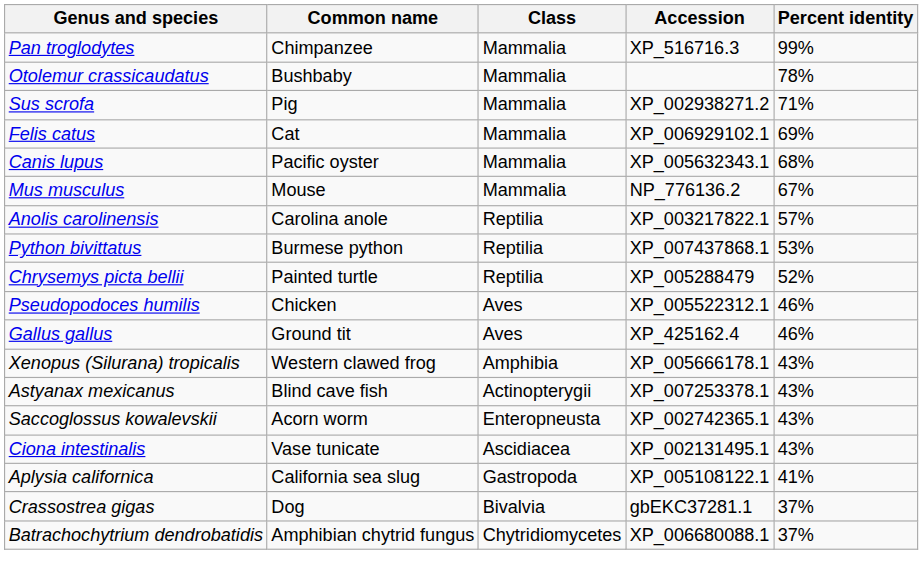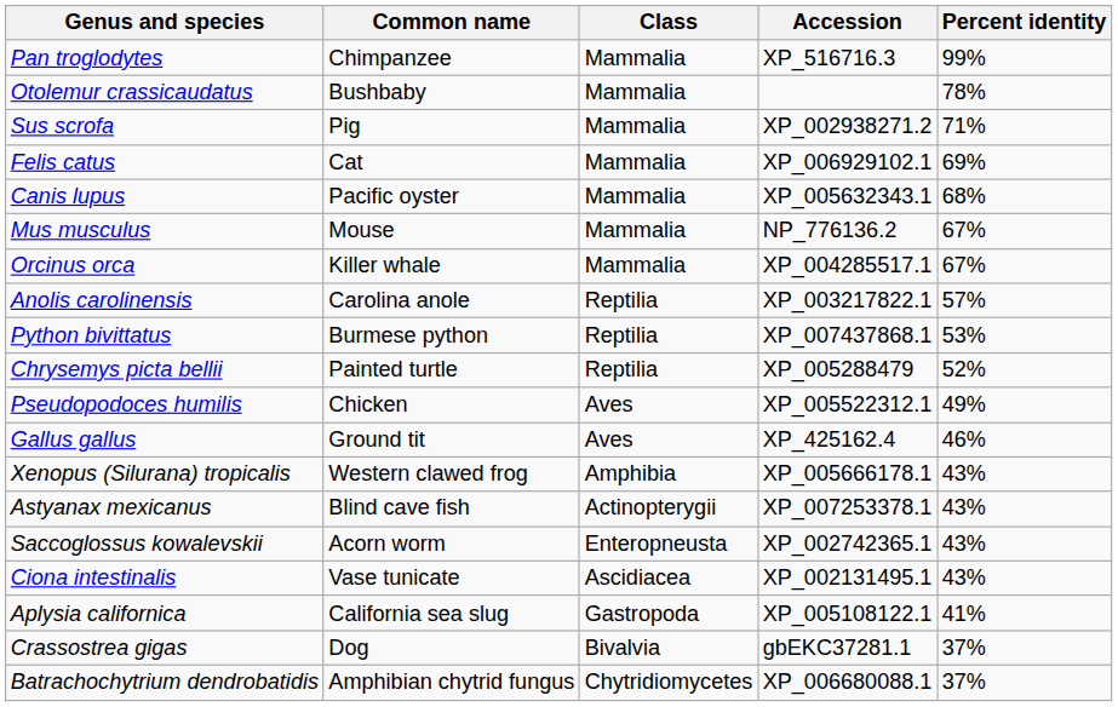+ row: Orcinus orca | Killer whale | Mammalia | XP_004285517.1 | 67%
Pseudopodoces humilis | Percent identity: 46% -> 49%
